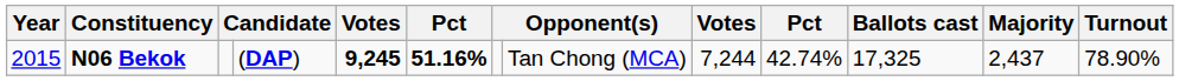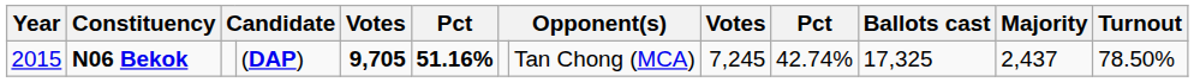N06 Bekok | column 5: 9,245 -> 9,705
N06 Bekok | column 9: 7,244 -> 7,245
N06 Bekok | Turnout: 78.90% -> 78.50%
